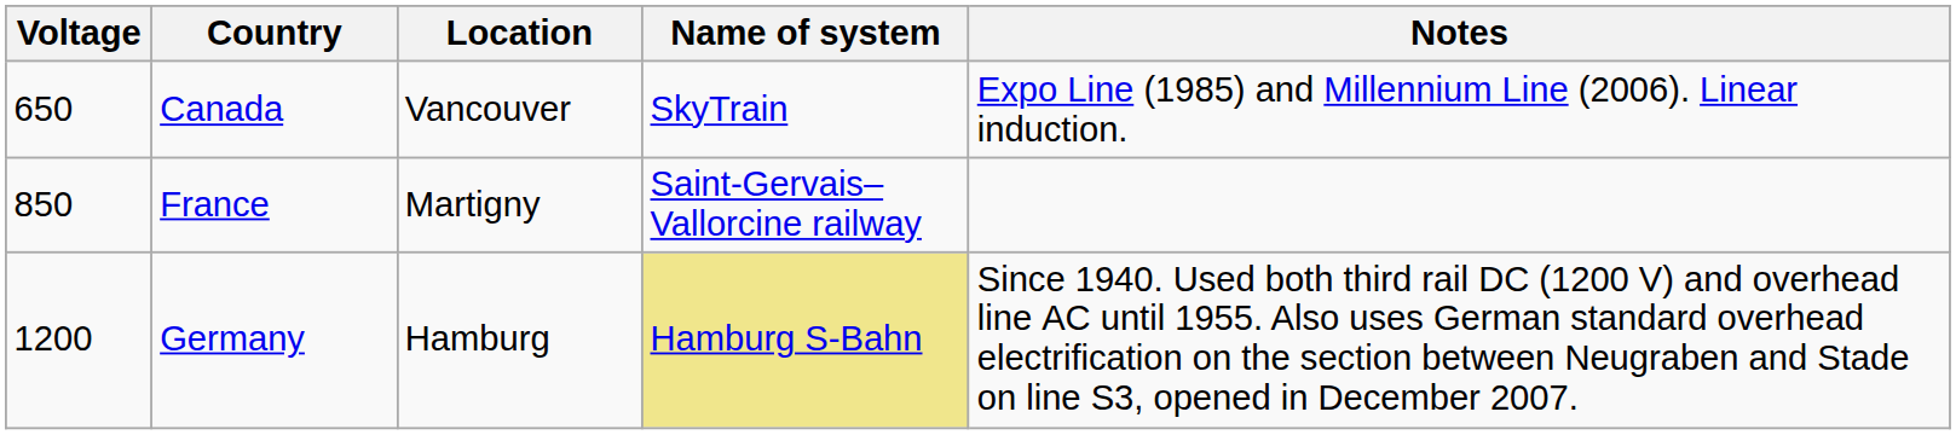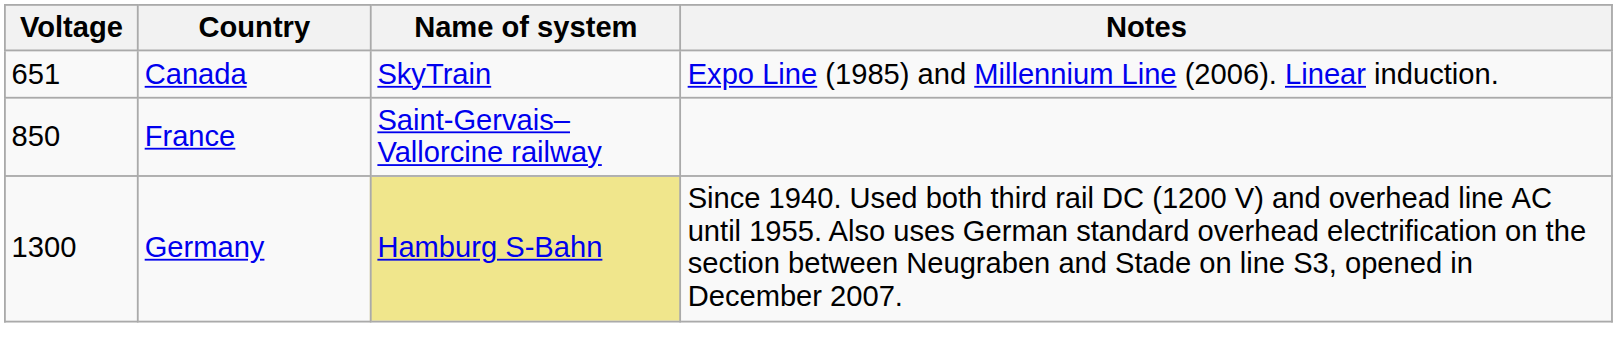- column: Location | Vancouver | Martigny | Hamburg
Canada | Voltage: 650 -> 651
Germany | Voltage: 1200 -> 1300
